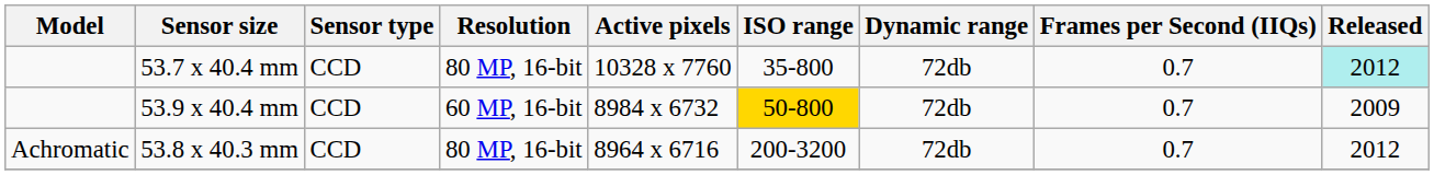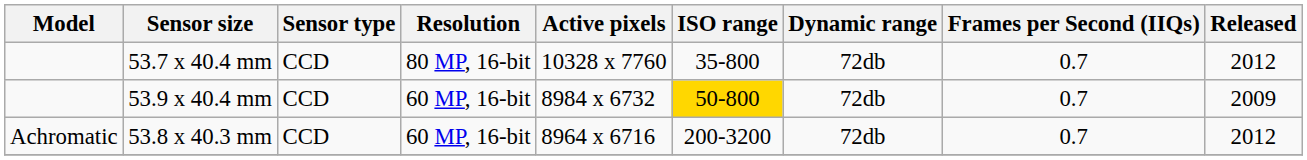53.7 x 40.4 mm | Released: paleturquoise background -> no background
53.8 x 40.3 mm | Resolution: 80 MP, 16-bit -> 60 MP, 16-bit
